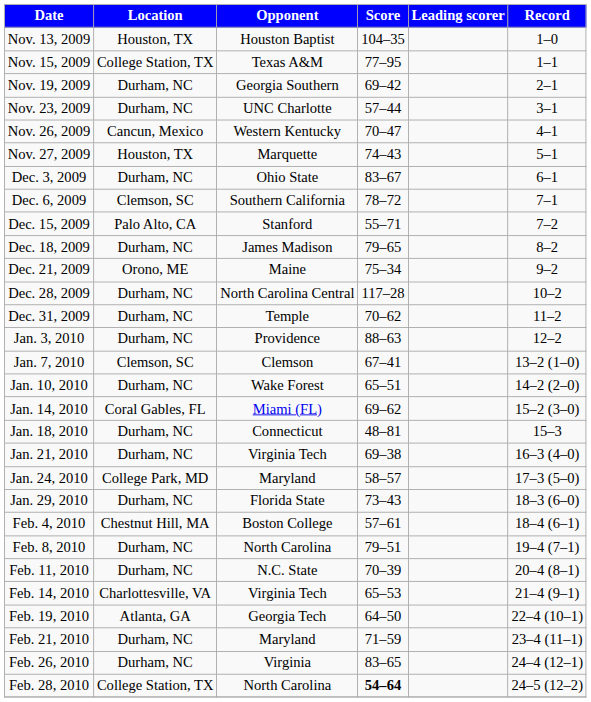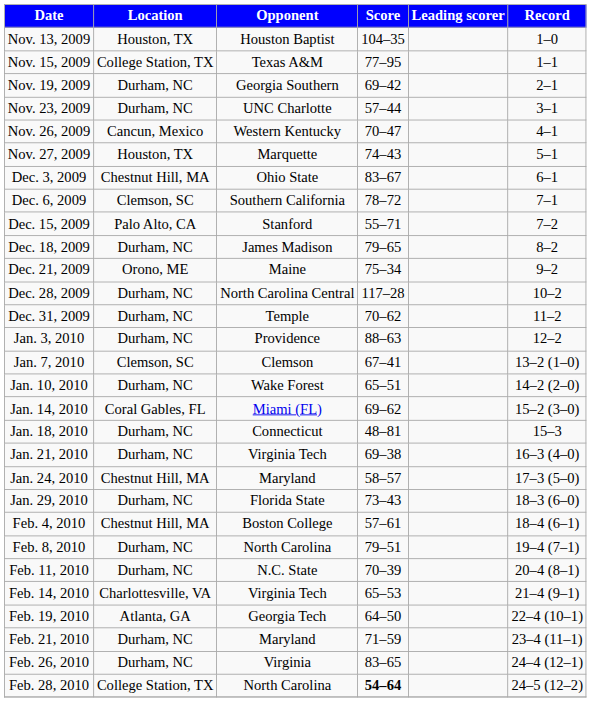Dec. 3, 2009 | Location: Durham, NC -> Chestnut Hill, MA
Jan. 24, 2010 | Location: College Park, MD -> Chestnut Hill, MA
